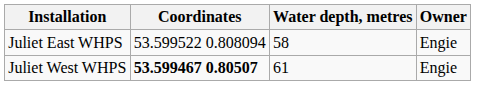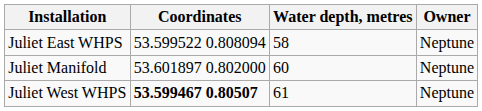Juliet East WHPS | Owner: Engie -> Neptune
+ row: Juliet Manifold | 53.601897 0.802000 | 60 | Neptune
Juliet West WHPS | Owner: Engie -> Neptune
